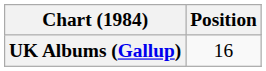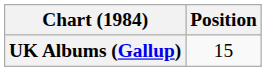UK Albums (Gallup) | Position: 16 -> 15
